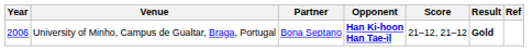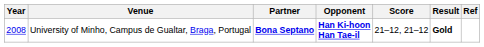University of Minho, Campus de Gualtar, Braga, Portugal | Year: 2006 -> 2008
University of Minho, Campus de Gualtar, Braga, Portugal | Partner: normal -> bold
